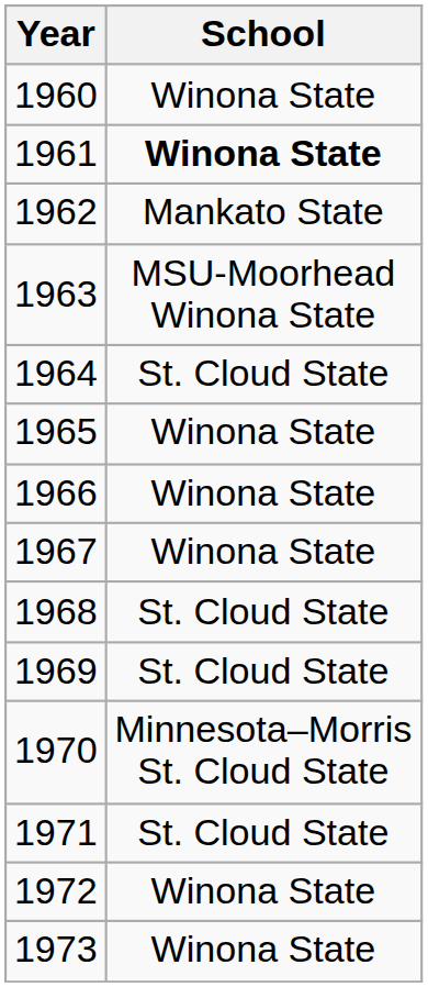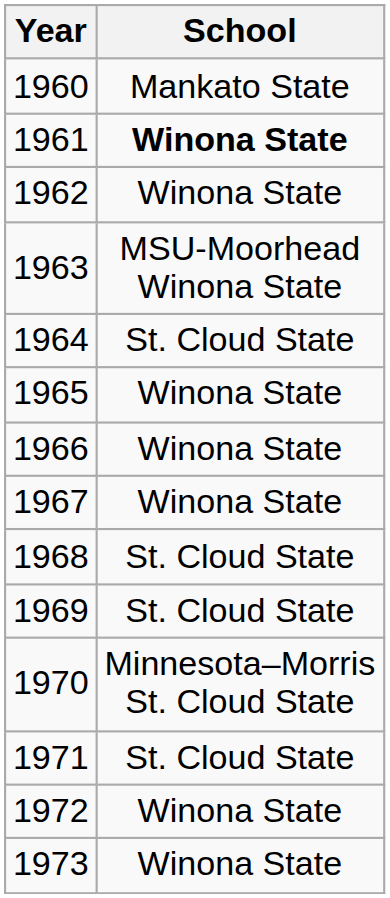1960 | School: Winona State -> Mankato State
1962 | School: Mankato State -> Winona State
